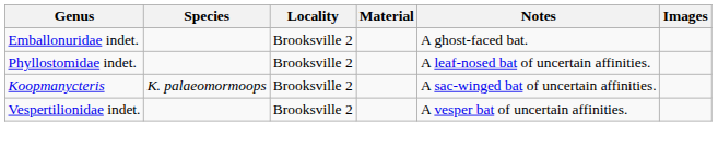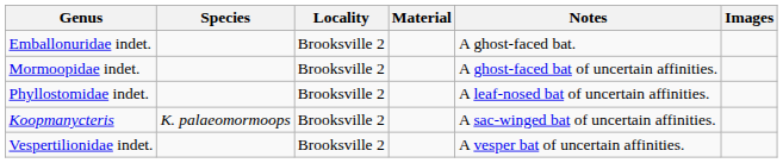+ row: Mormoopidae indet. | Brooksville 2 | A ghost-faced bat of uncertain affinities.
